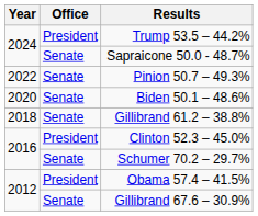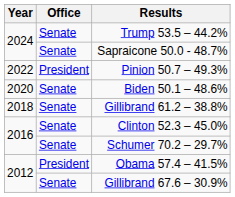Trump 53.5 – 44.2% | Office: President -> Senate
Pinion 50.7 – 49.3% | Office: Senate -> President
Clinton 52.3 – 45.0% | Office: President -> Senate
